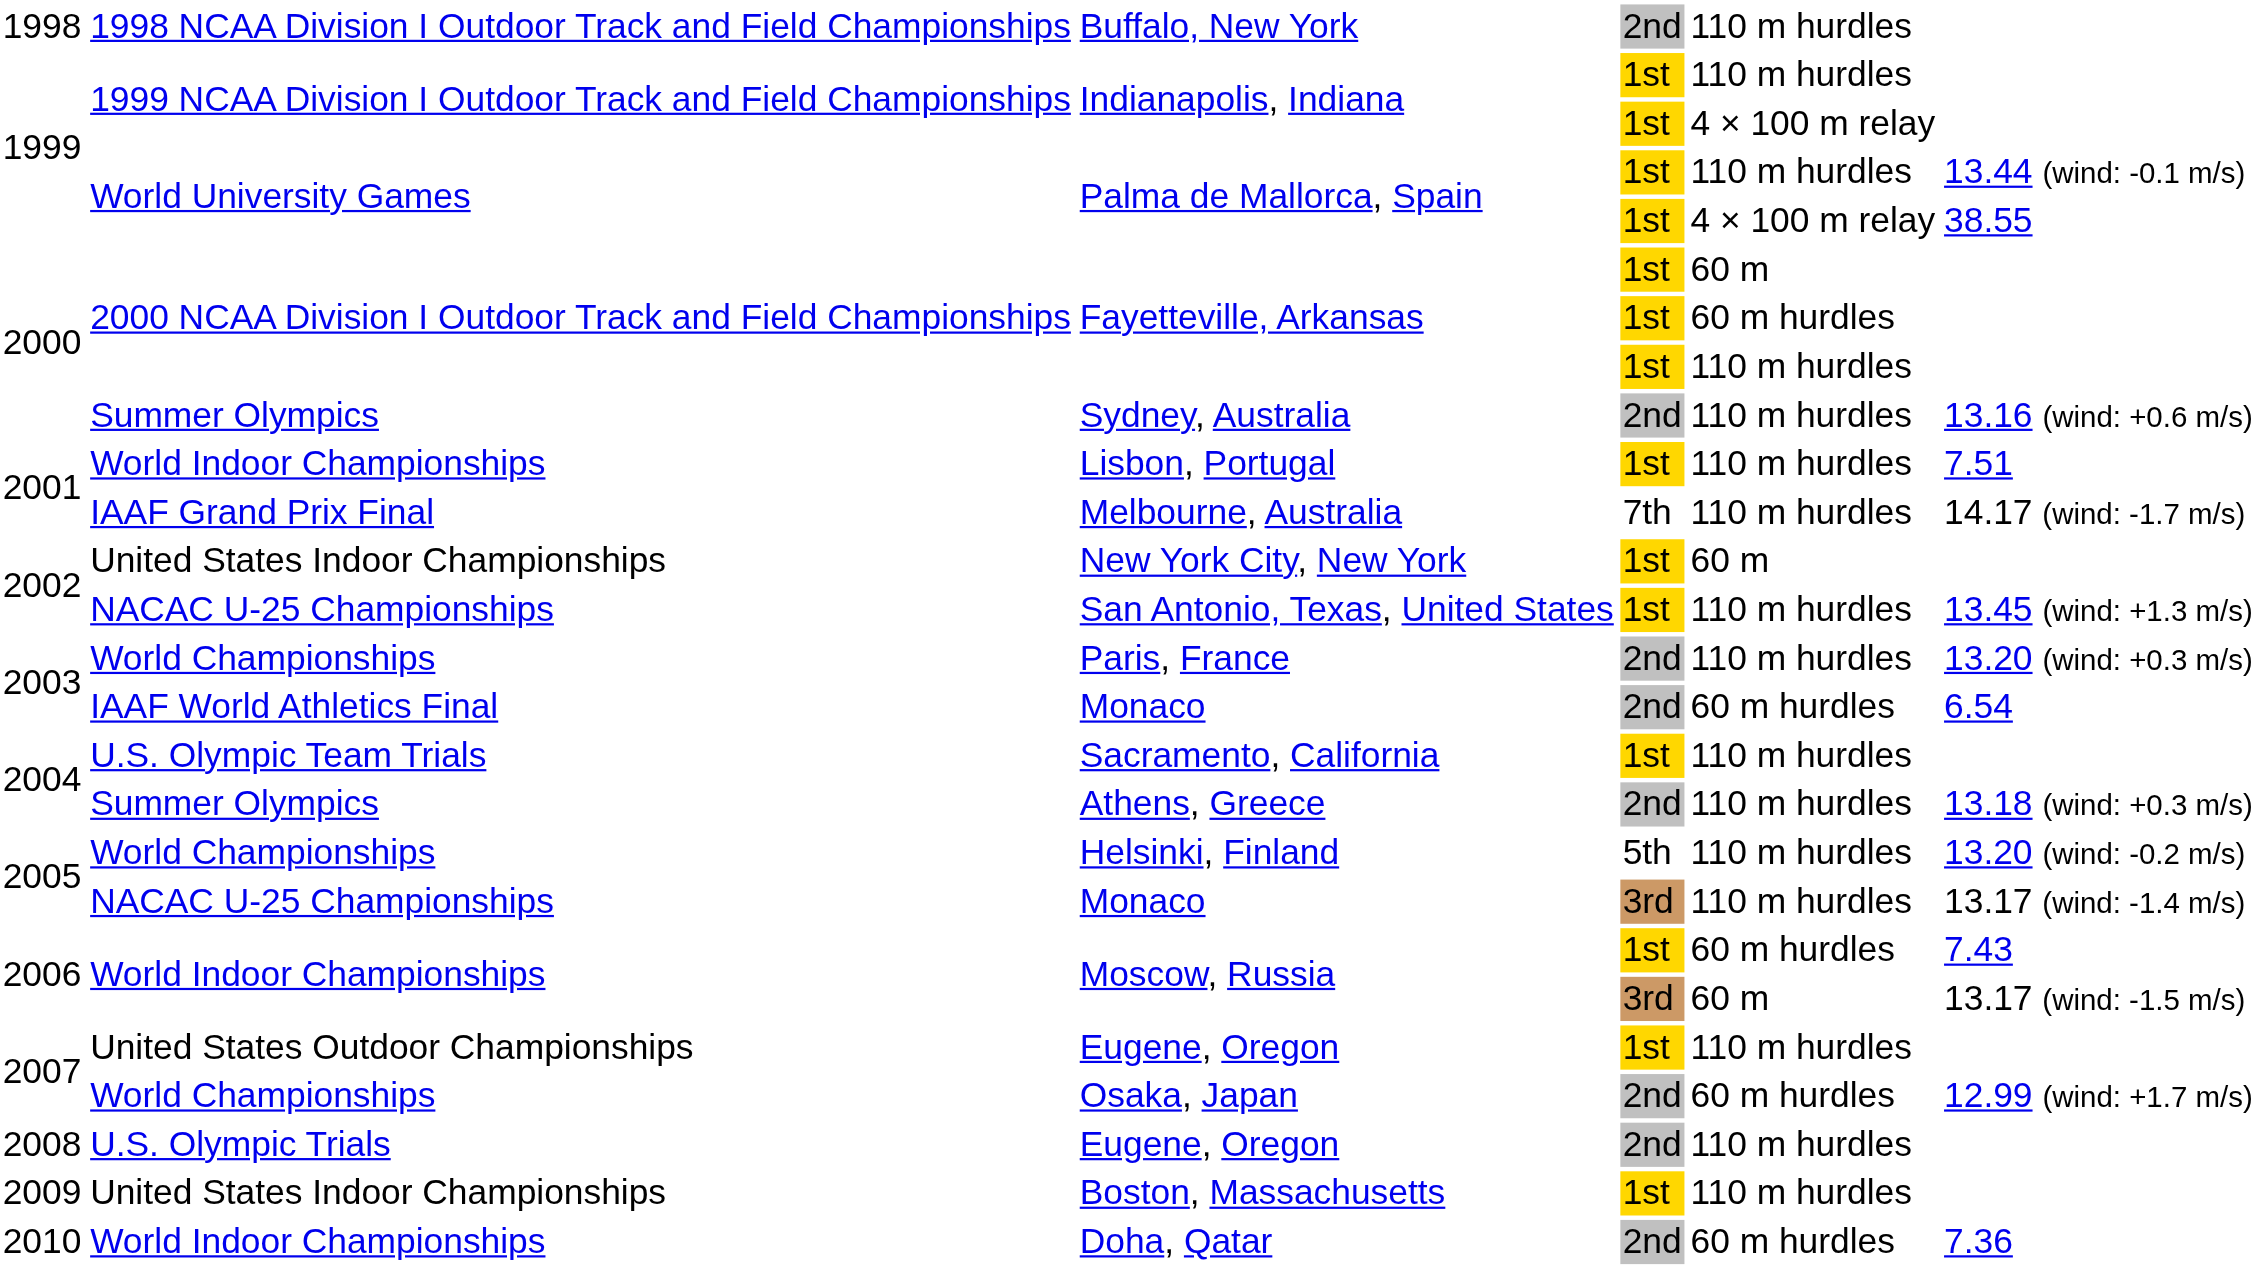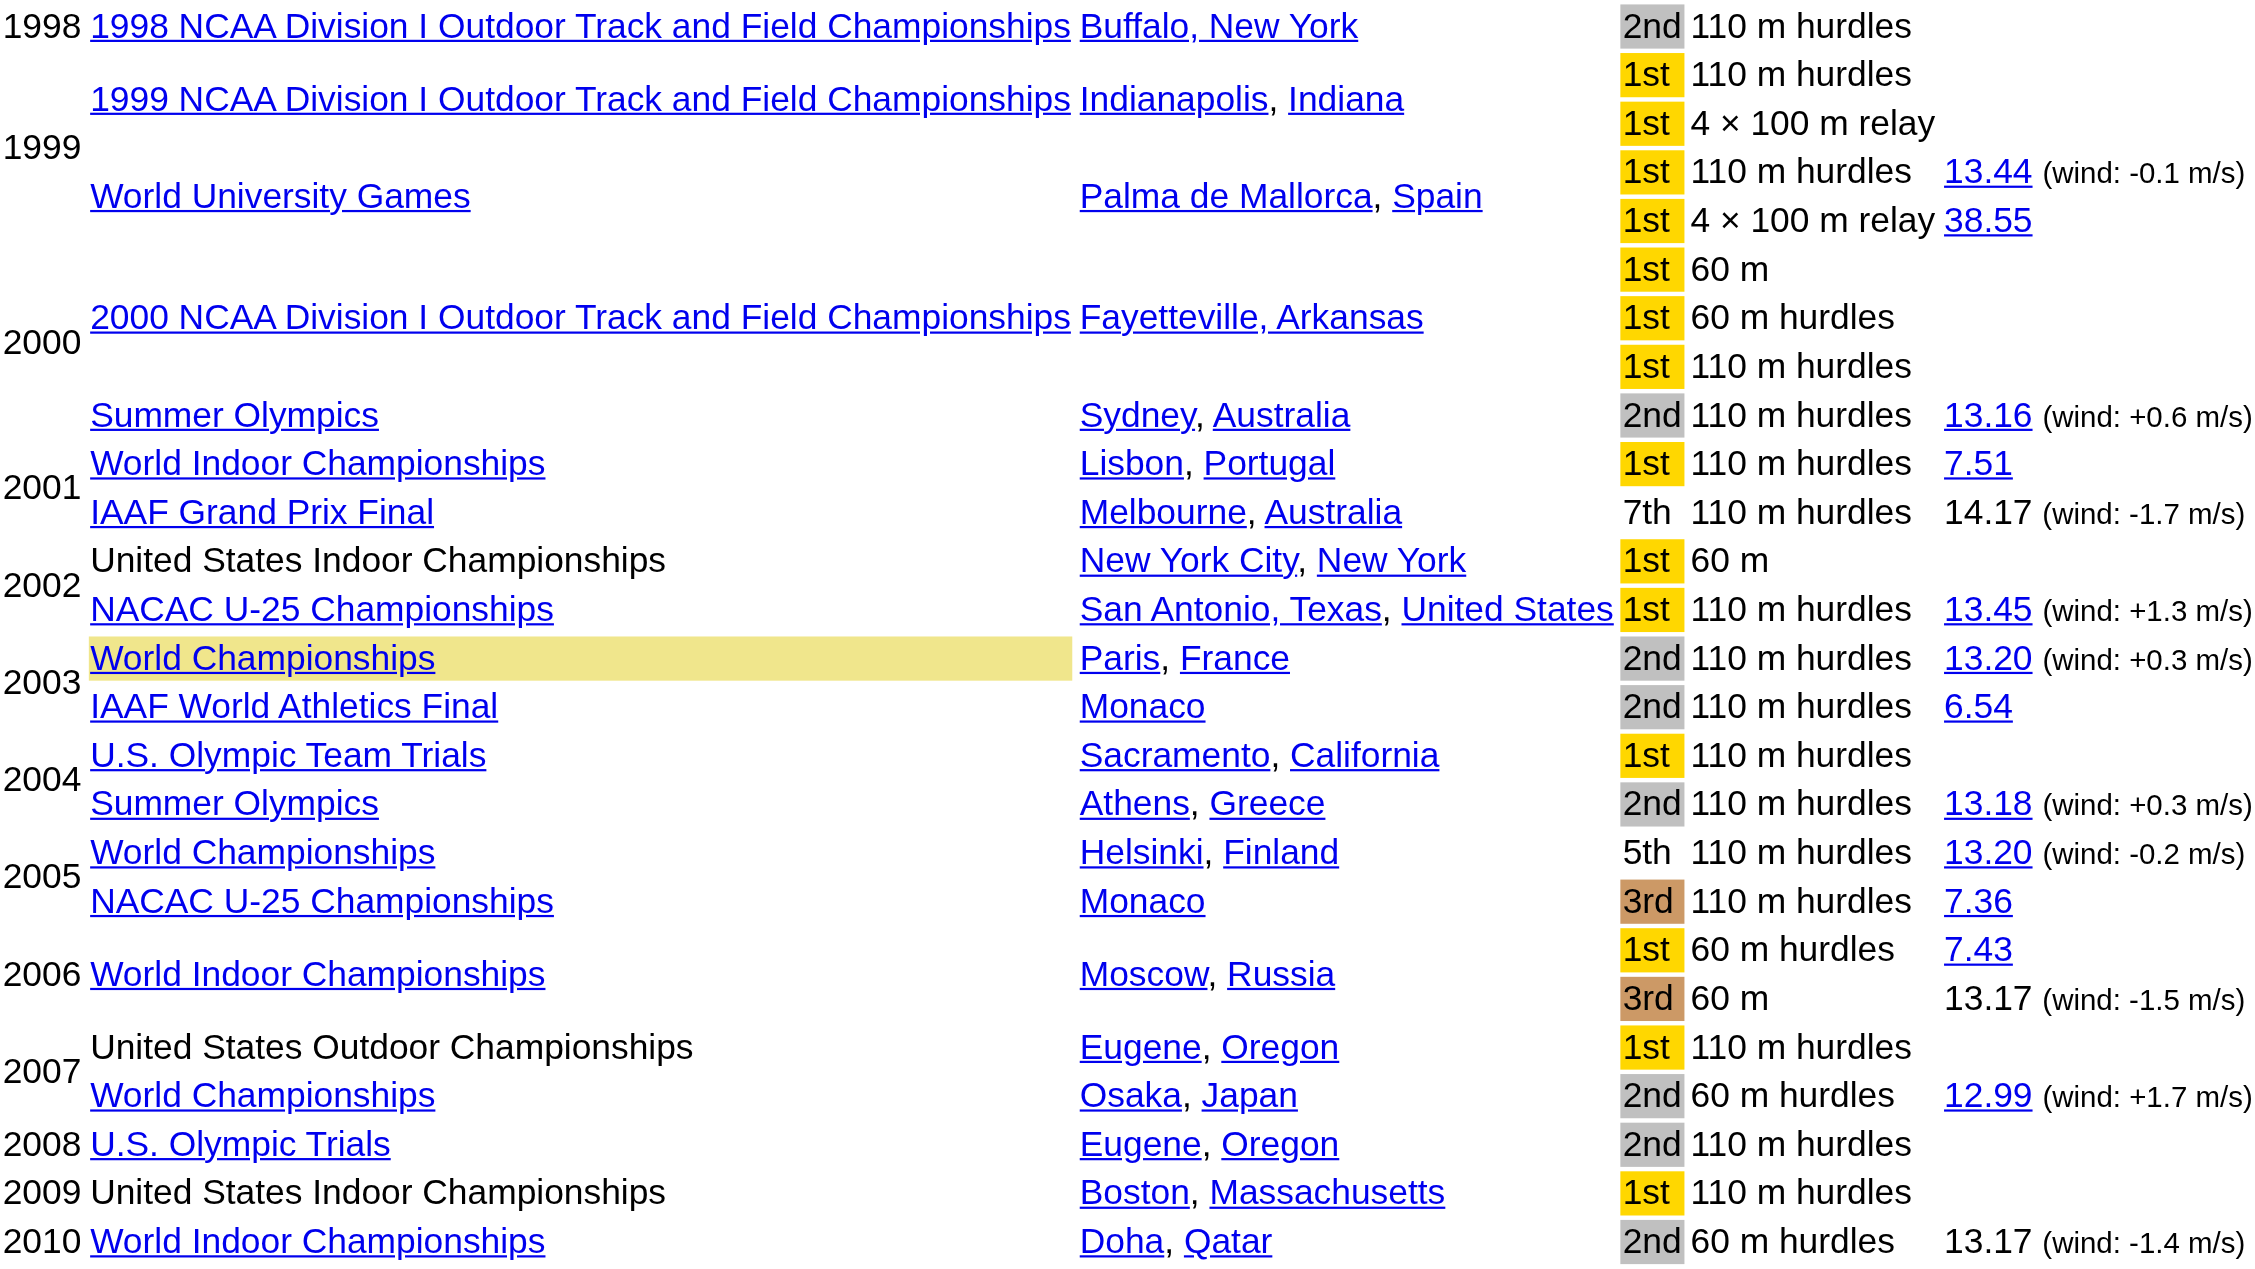Paris, France | column 2: no background -> khaki background
Monaco / 2nd | column 5: 60 m hurdles -> 110 m hurdles
Monaco / 3rd | column 6: 13.17 (wind: -1.4 m/s) -> 7.36
Doha, Qatar | column 6: 7.36 -> 13.17 (wind: -1.4 m/s)
